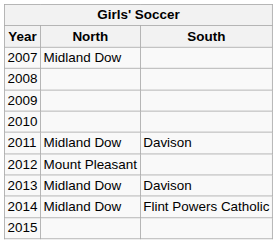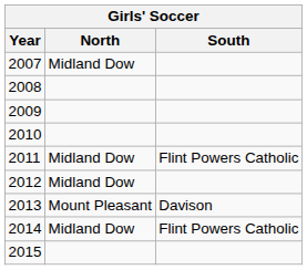2011 | South: Davison -> Flint Powers Catholic
2012 | North: Mount Pleasant -> Midland Dow
2013 | North: Midland Dow -> Mount Pleasant
